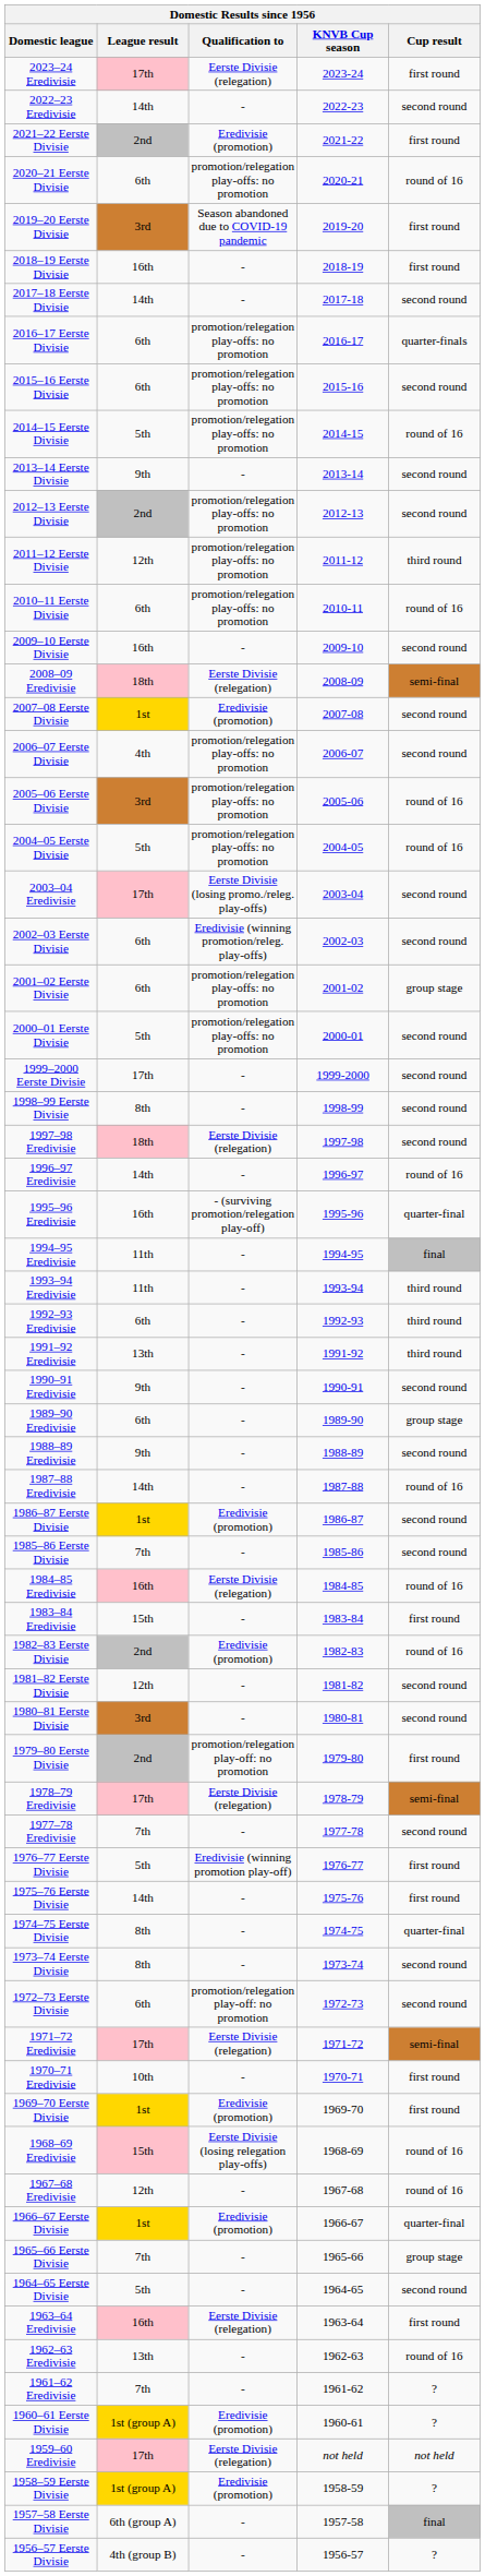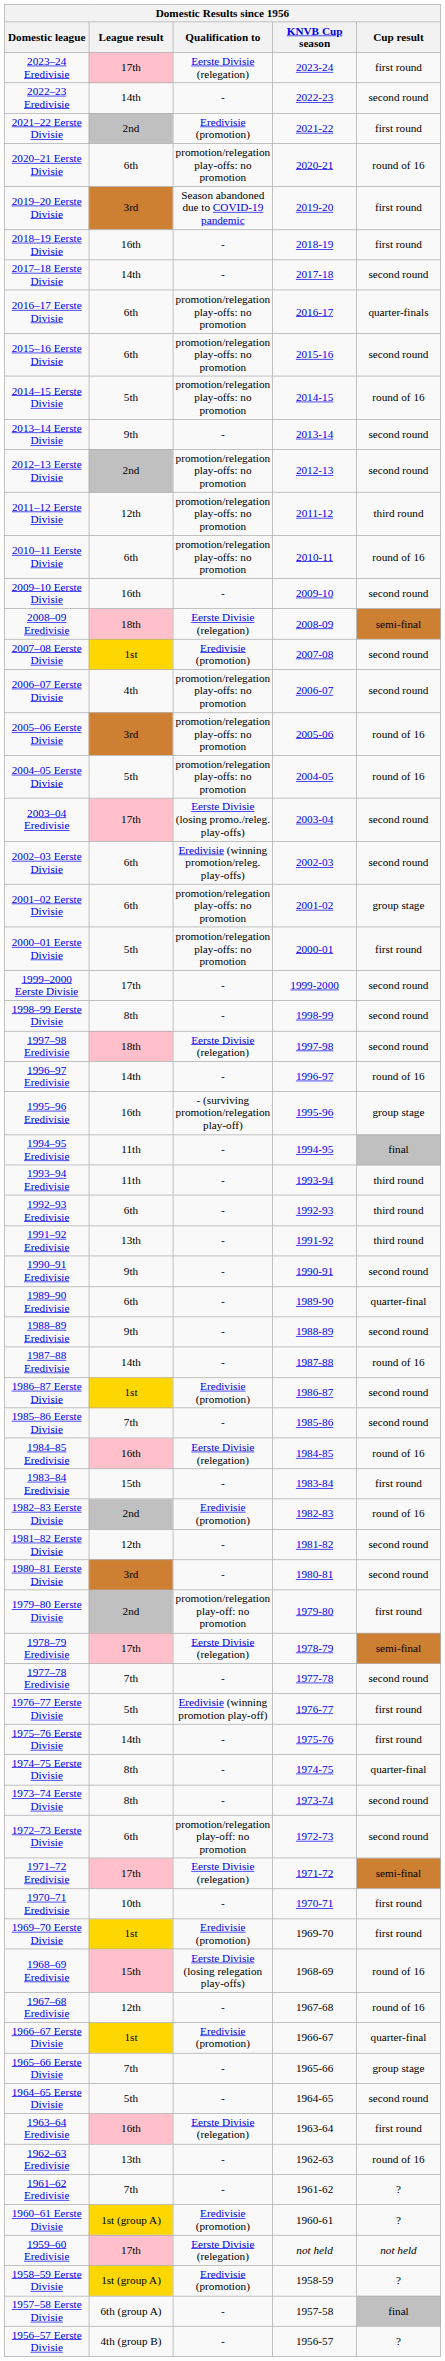2000–01 Eerste Divisie | Cup result: second round -> first round
1995–96 Eredivisie | Cup result: quarter-final -> group stage
1989–90 Eredivisie | Cup result: group stage -> quarter-final
